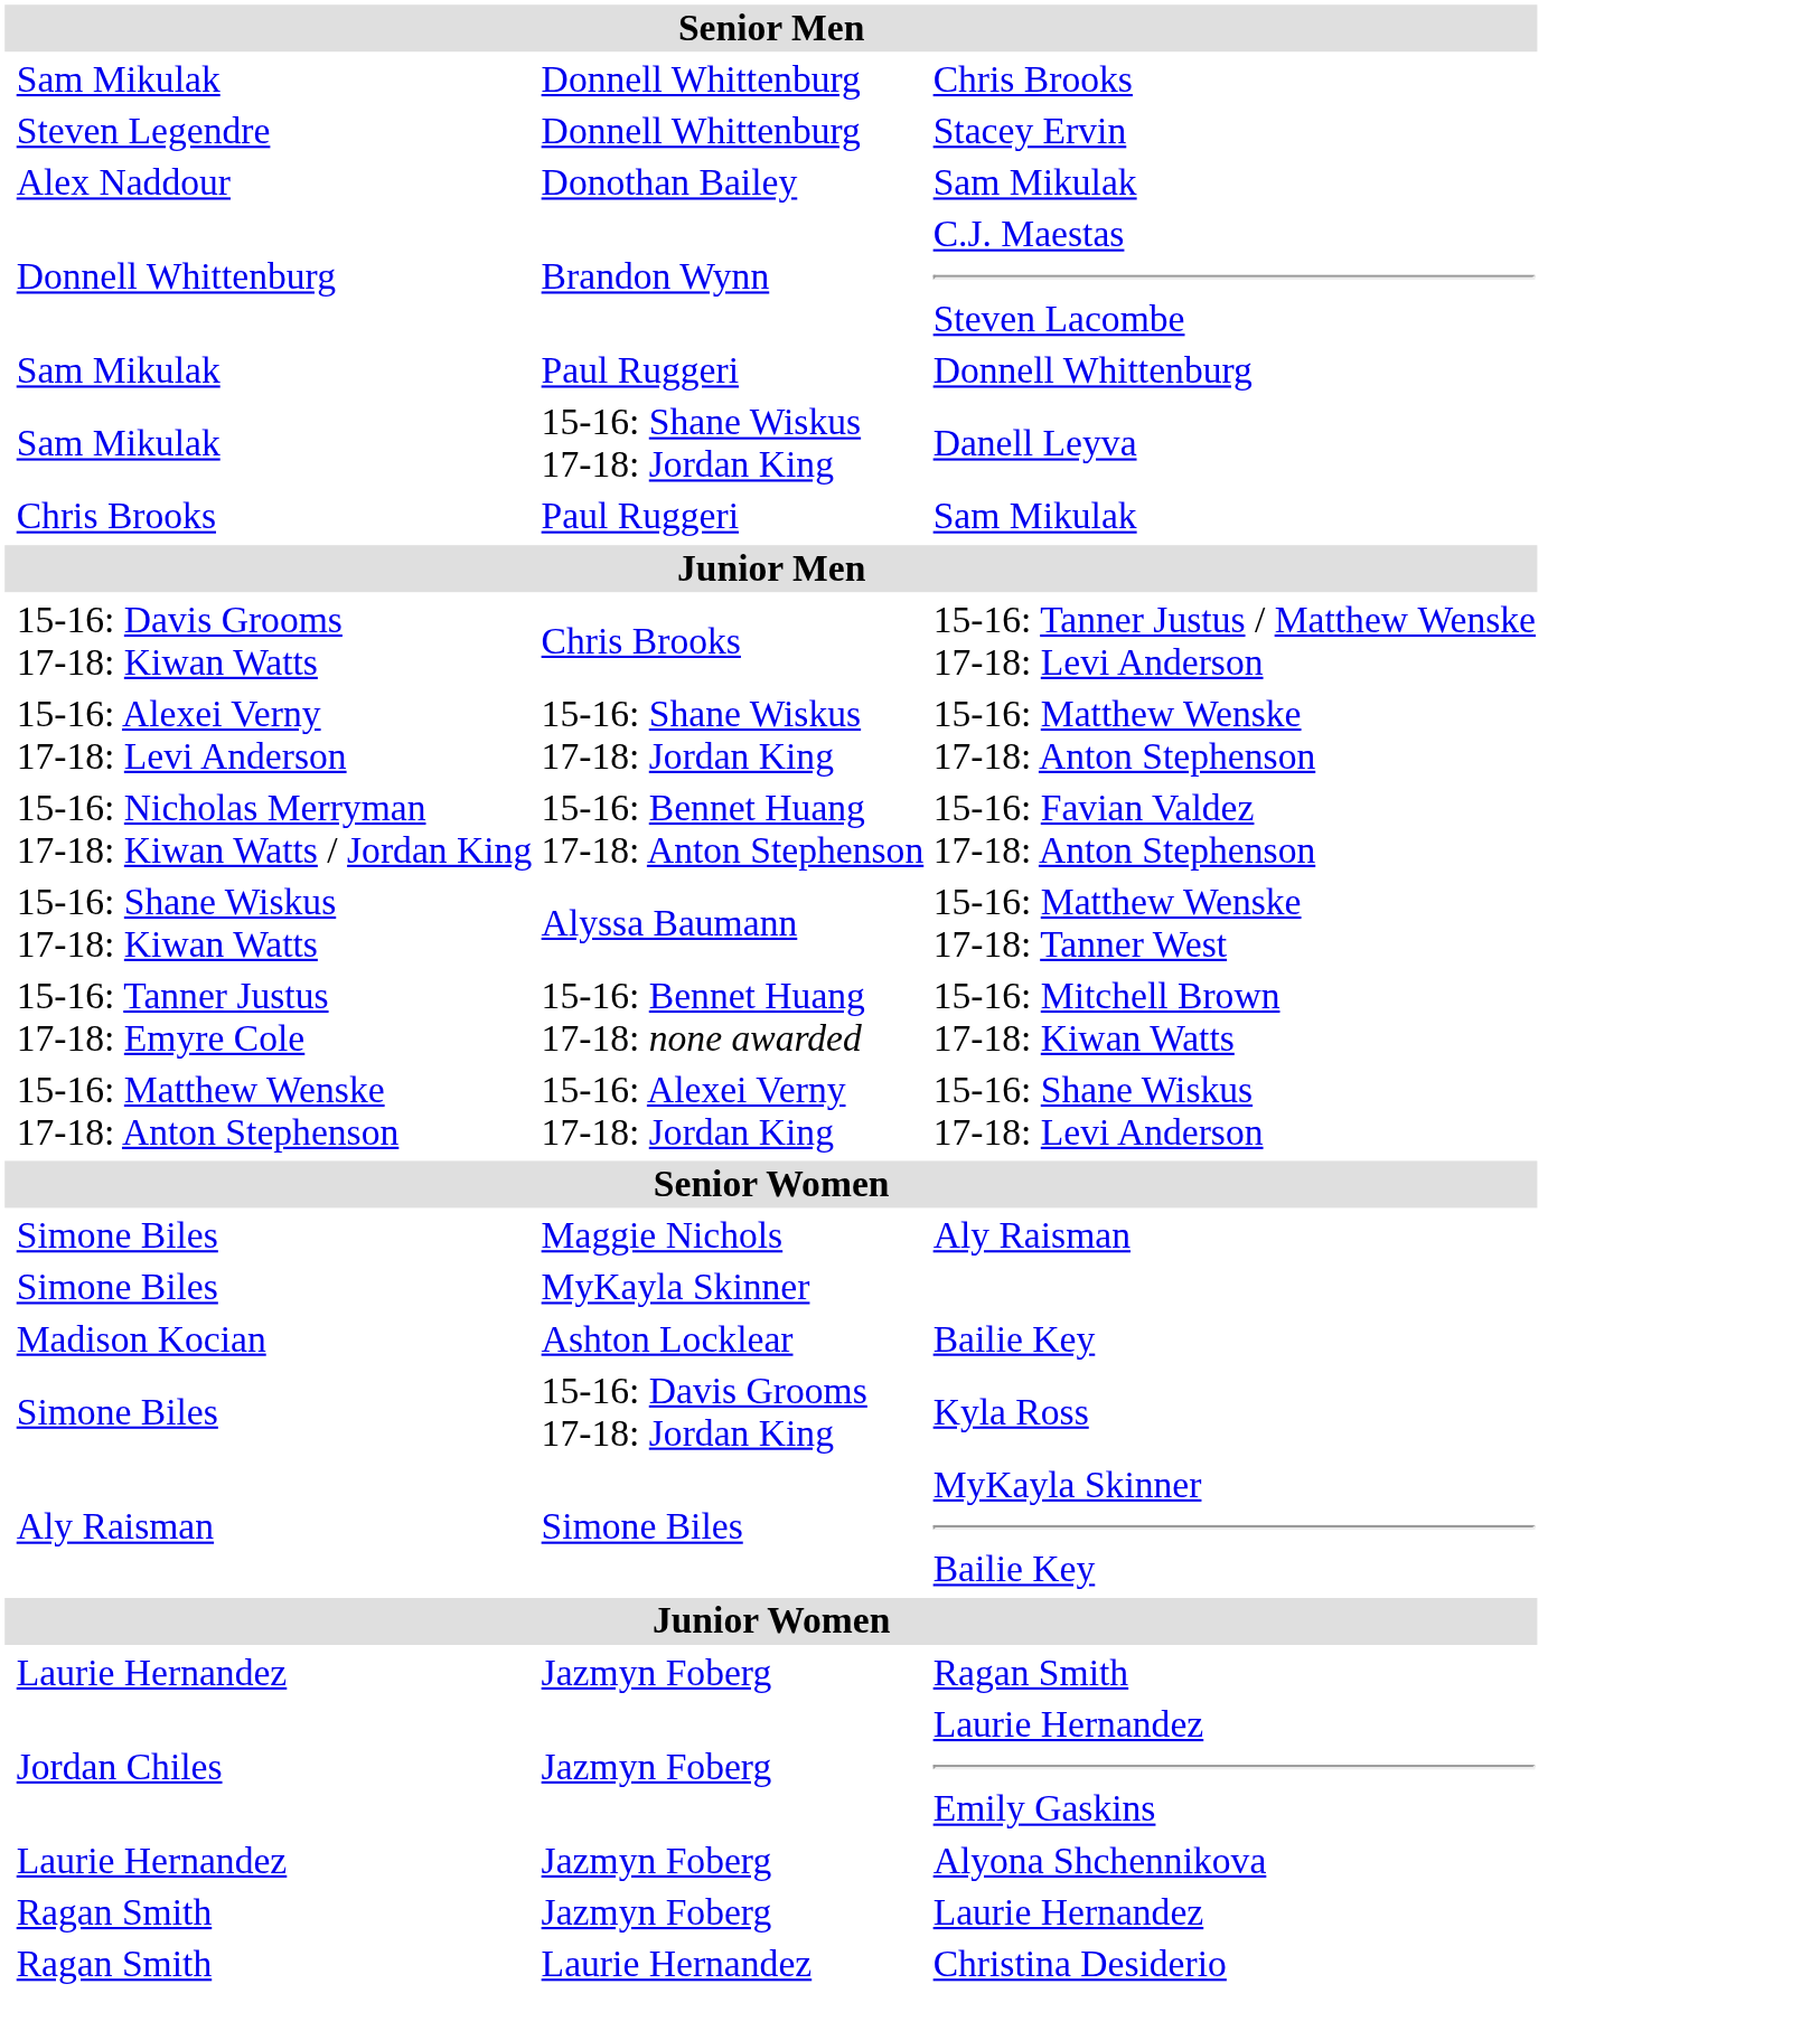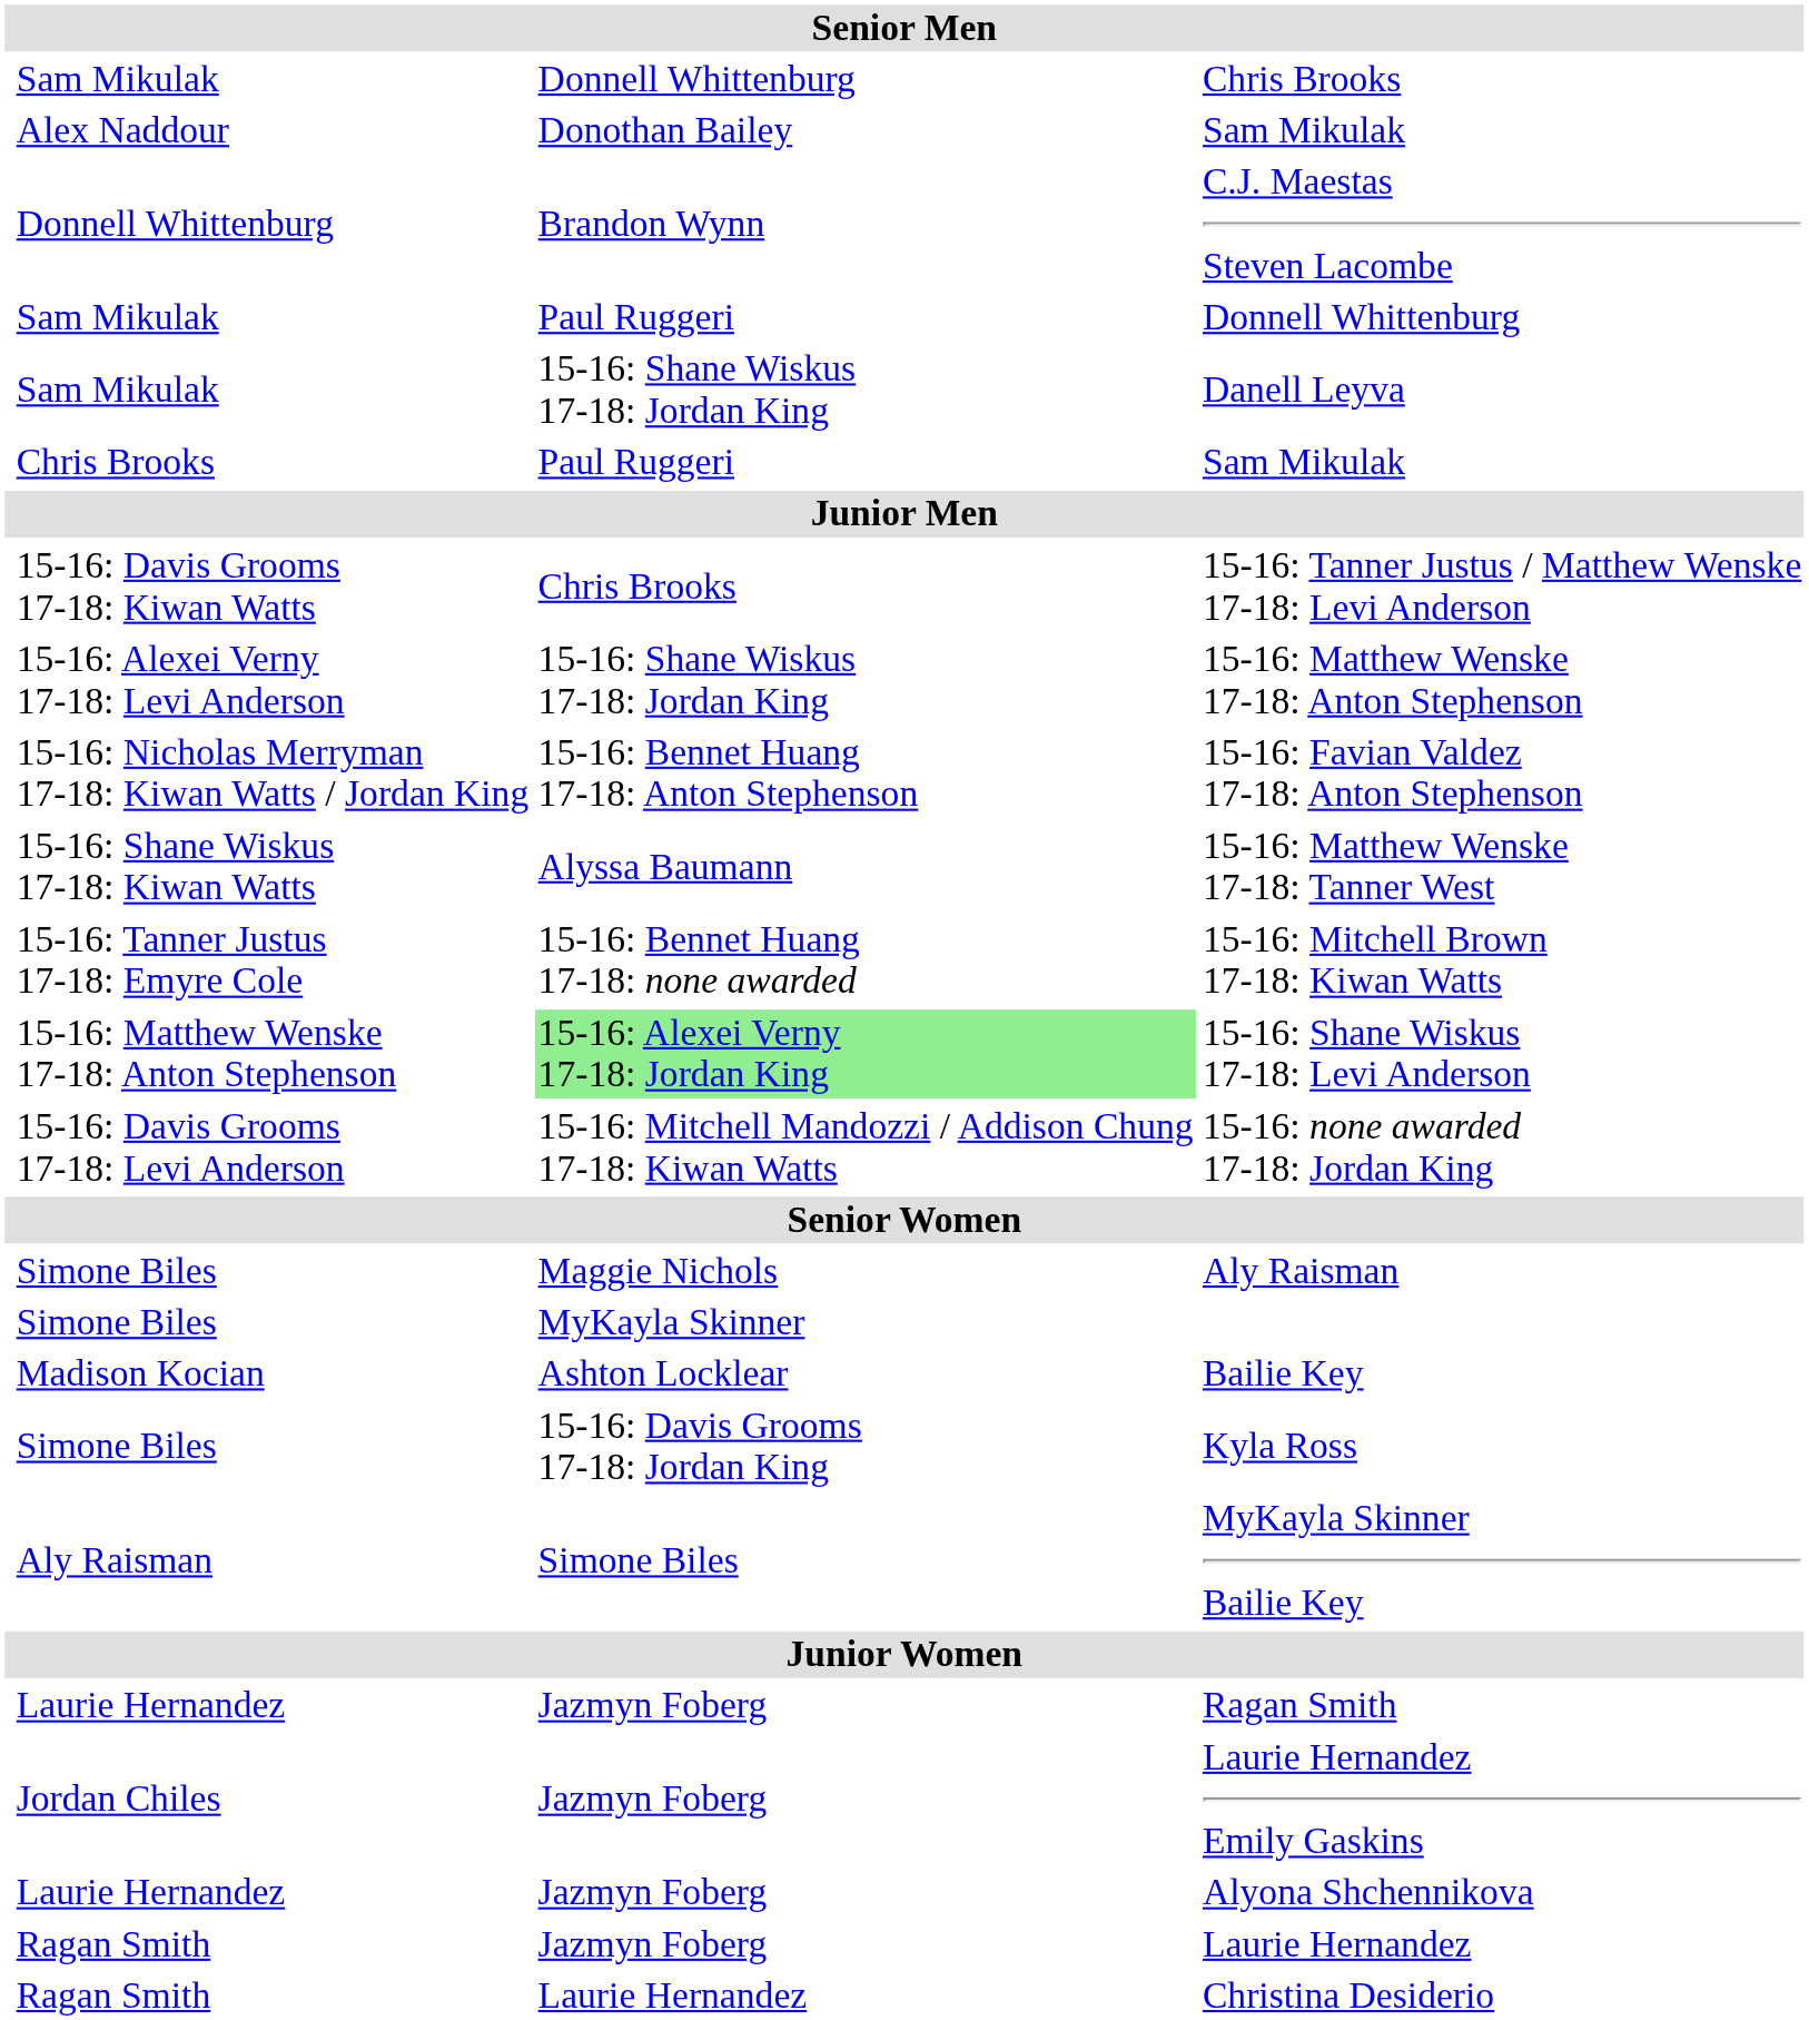- row: Steven Legendre | Donnell Whittenburg | Stacey Ervin
15-16: Shane Wiskus 17-18: Levi Anderson | column 3: no background -> lightgreen background
+ row: 15-16: Davis Grooms 17-18: Levi Anderson | 15-16: Mitchell Mandozzi / Addison Chung 17-18: Kiwan Watts | 15-16: none awarded 17-18: Jordan King
